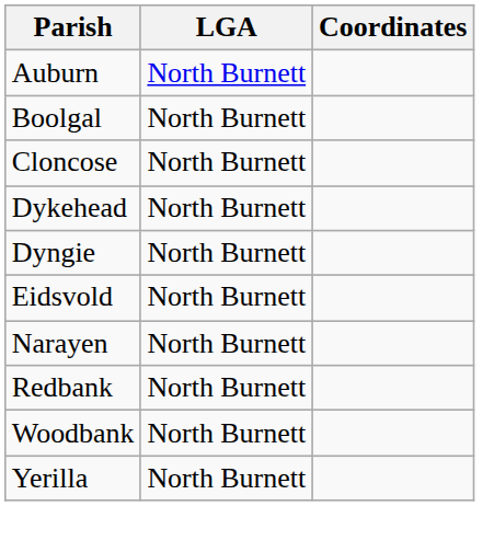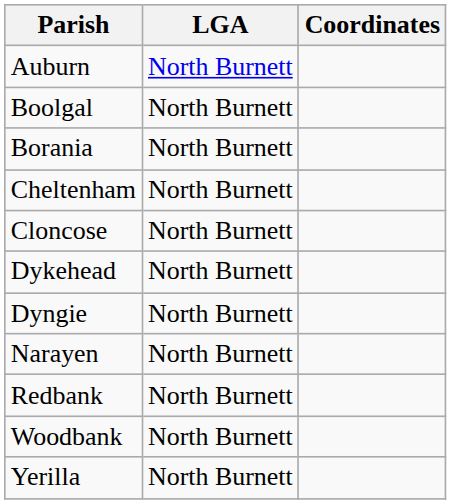+ row: Borania | North Burnett
+ row: Cheltenham | North Burnett
- row: Eidsvold | North Burnett
